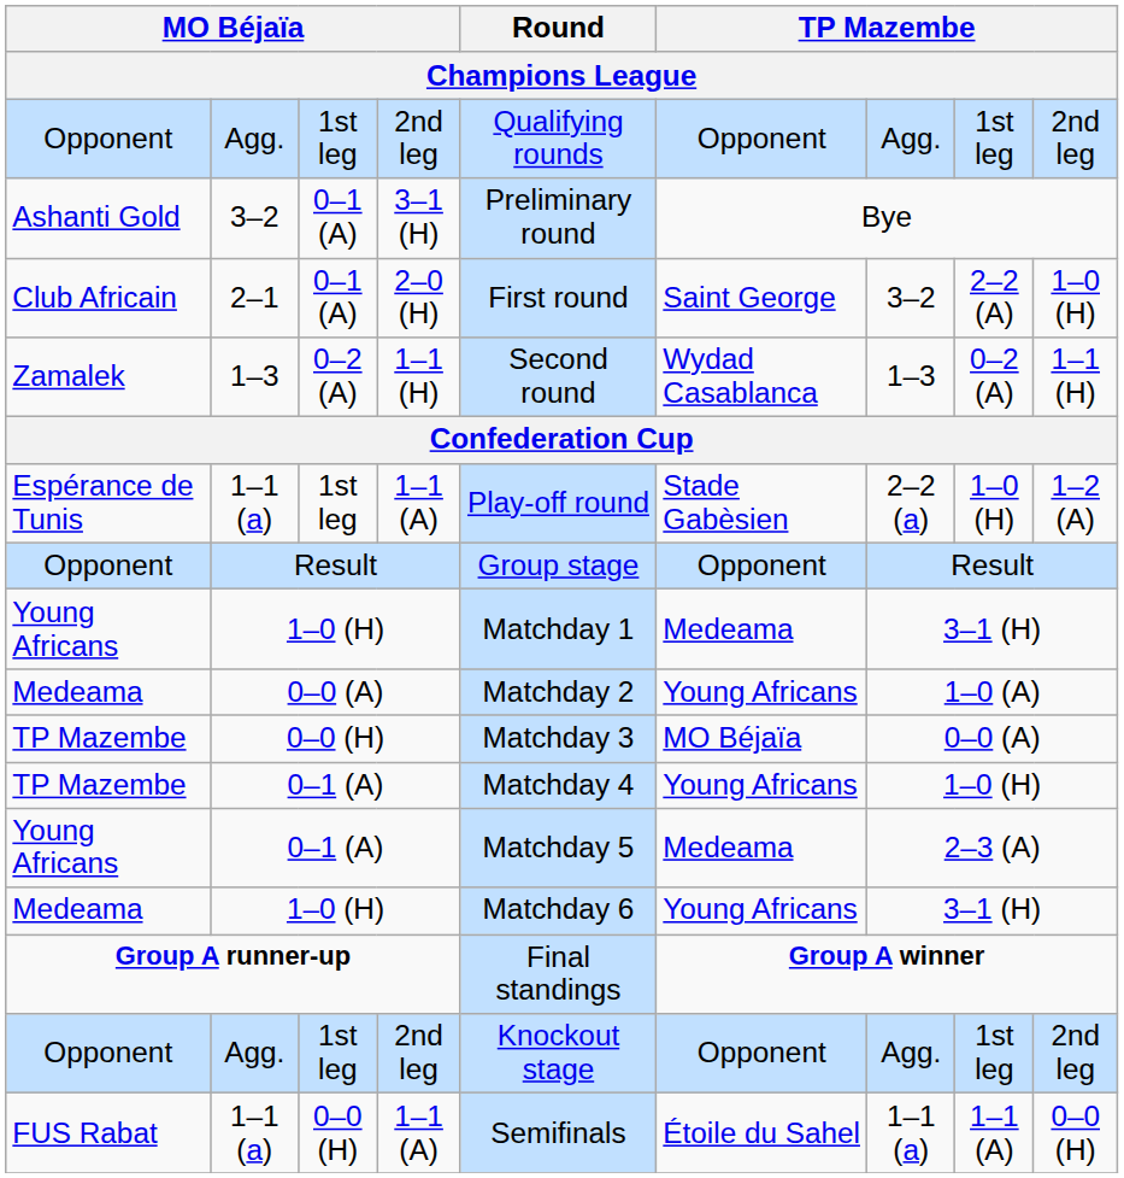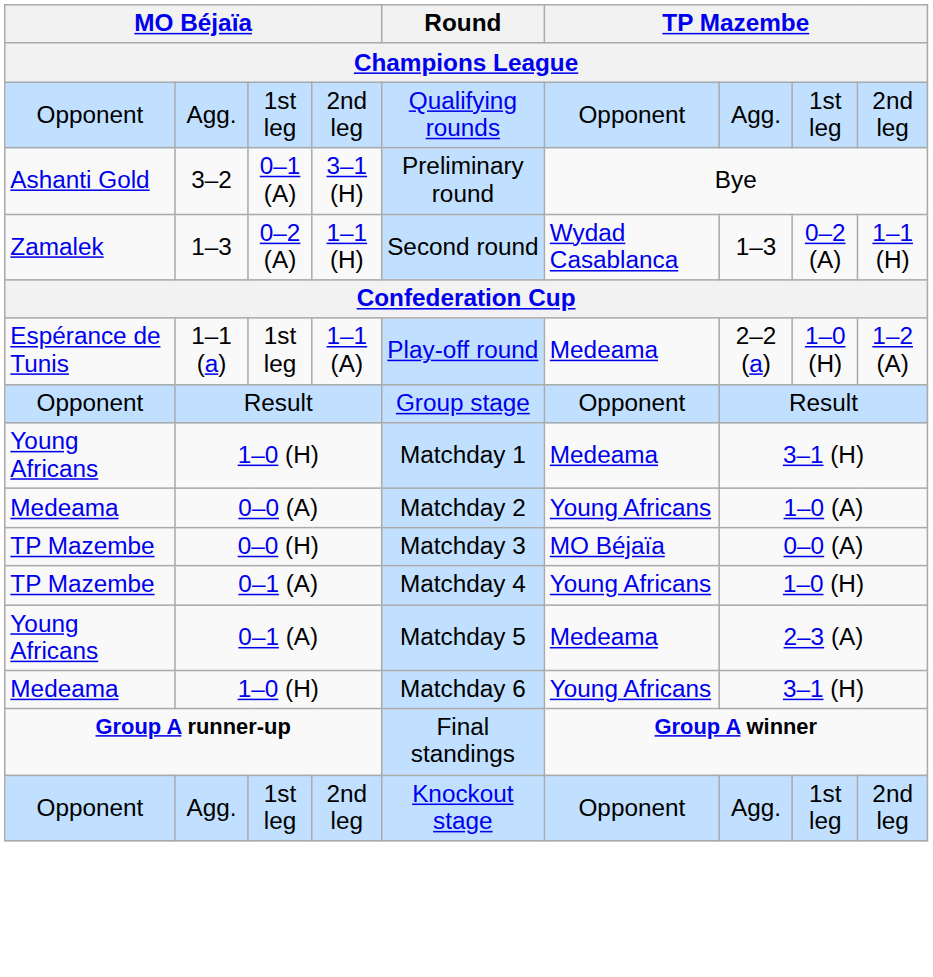- row: Club Africain | 2–1 | 0–1 (A) | 2–0 (H) | First round | Saint George | 3–2 | 2–2 (A) | 1–0 (H)
Espérance de Tunis / 1–1 (a) | column 6: Stade Gabèsien -> Medeama
- row: FUS Rabat | 1–1 (a) | 0–0 (H) | 1–1 (A) | Semifinals | Étoile du Sahel | 1–1 (a) | 1–1 (A) | 0–0 (H)
